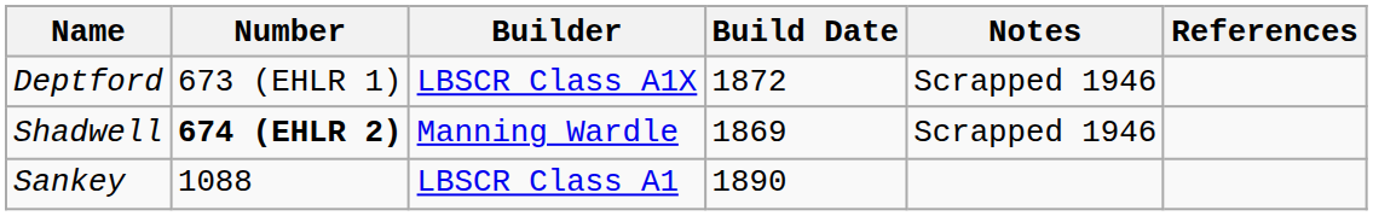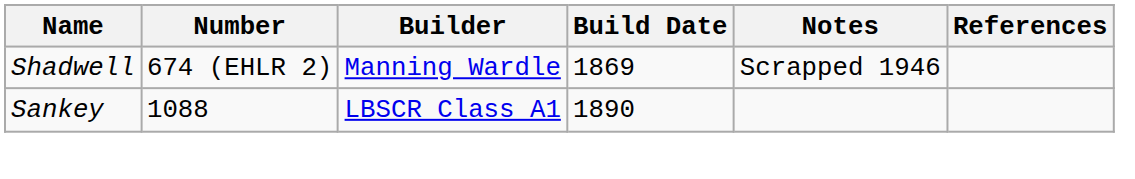- row: Deptford | 673 (EHLR 1) | LBSCR Class A1X | 1872 | Scrapped 1946
Shadwell | Number: bold -> normal
